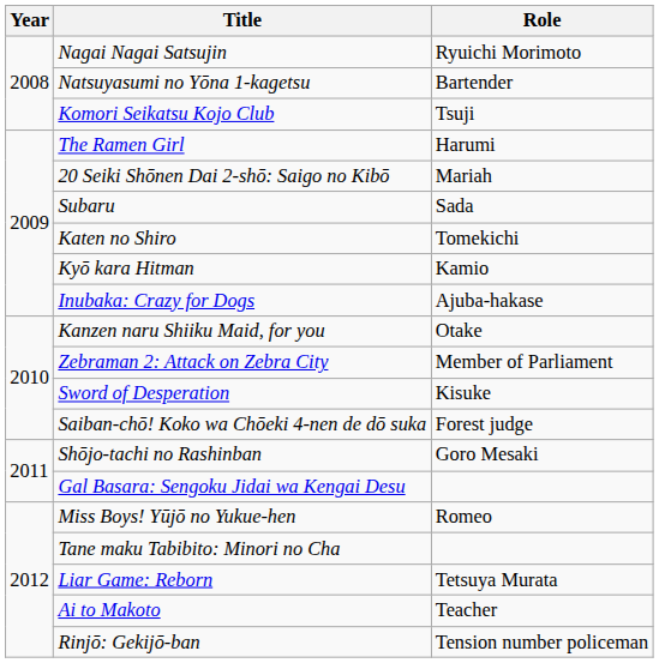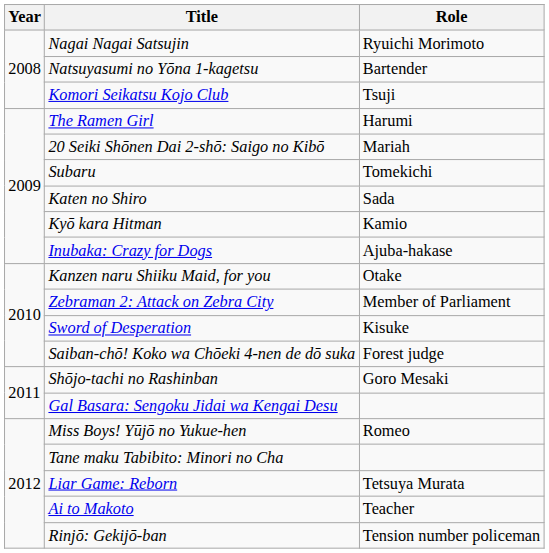Subaru | Role: Sada -> Tomekichi
Katen no Shiro | Role: Tomekichi -> Sada
